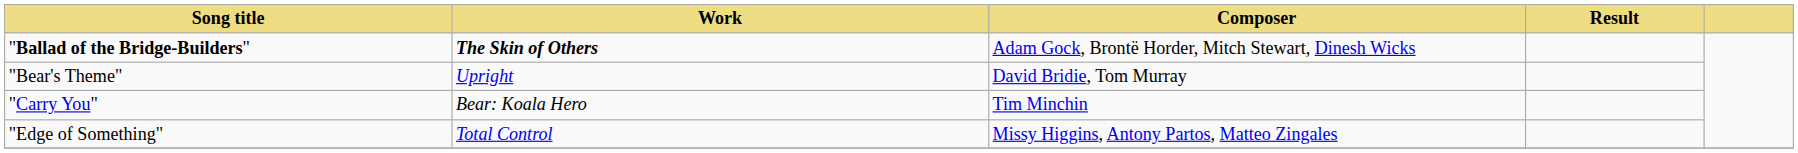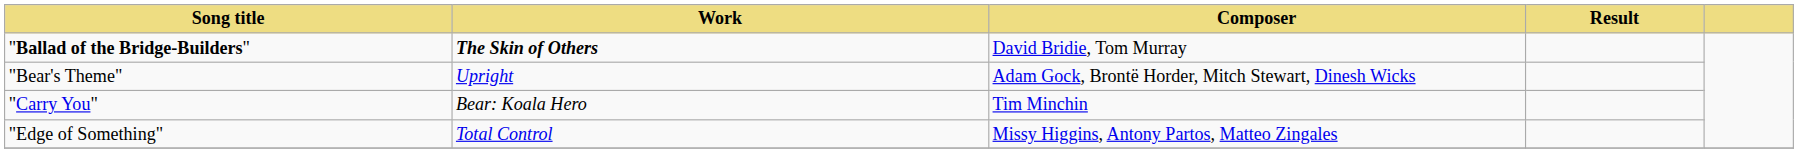"Ballad of the Bridge-Builders" | Composer: Adam Gock, Brontë Horder, Mitch Stewart, Dinesh Wicks -> David Bridie, Tom Murray
"Bear's Theme" | Composer: David Bridie, Tom Murray -> Adam Gock, Brontë Horder, Mitch Stewart, Dinesh Wicks
